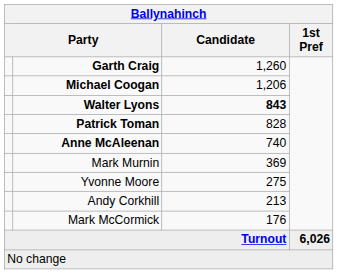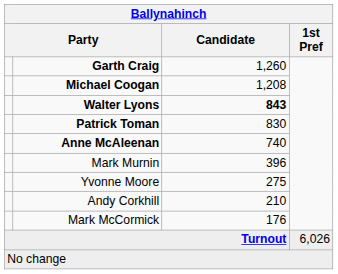Michael Coogan | Candidate: 1,206 -> 1,208
Patrick Toman | Candidate: 828 -> 830
Mark Murnin | Candidate: 369 -> 396
Andy Corkhill | Candidate: 213 -> 210
Turnout | 1st Pref: bold -> normal
